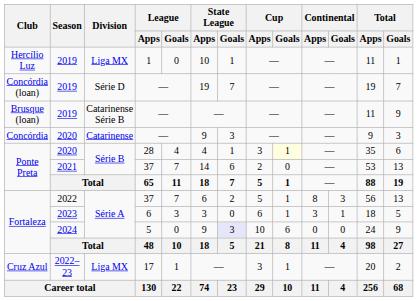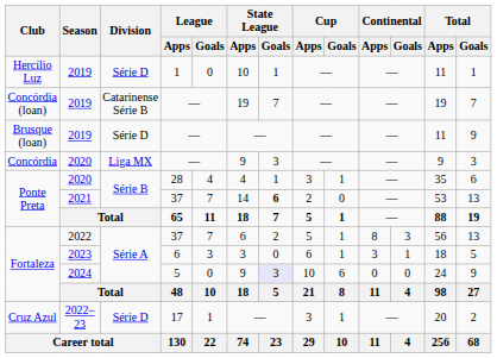Hercílio Luz / 2019 | Division: Liga MX -> Série D
Concórdia (loan) / 2019 | Division: Série D -> Catarinense Série B
Brusque (loan) / 2019 | Division: Catarinense Série B -> Série D
Concórdia / 2020 | Division: Catarinense -> Liga MX
Ponte Preta / 2020 | Cup / Goals: lightyellow background -> no background
2021 | State League / Goals: normal -> bold
2022–23 | Division: Liga MX -> Série D
